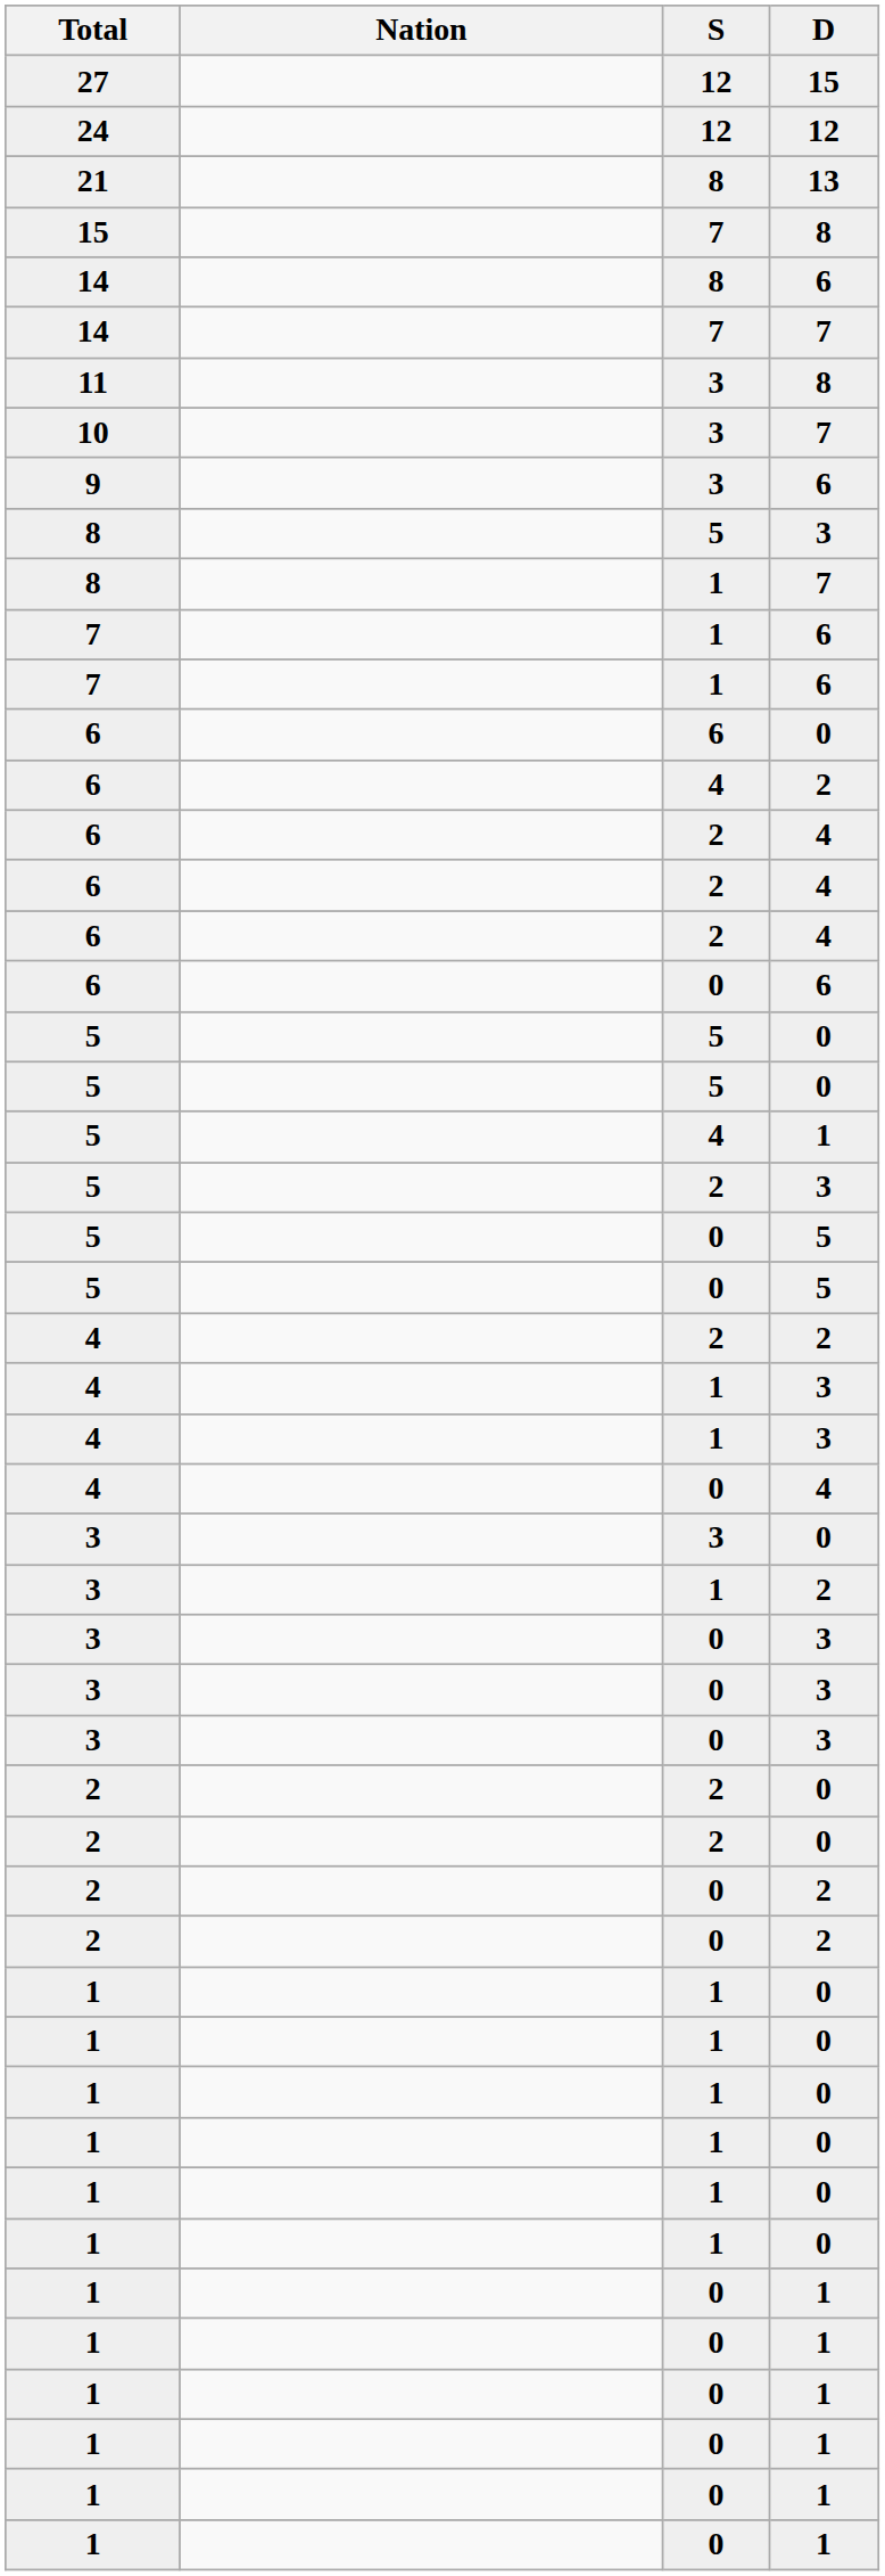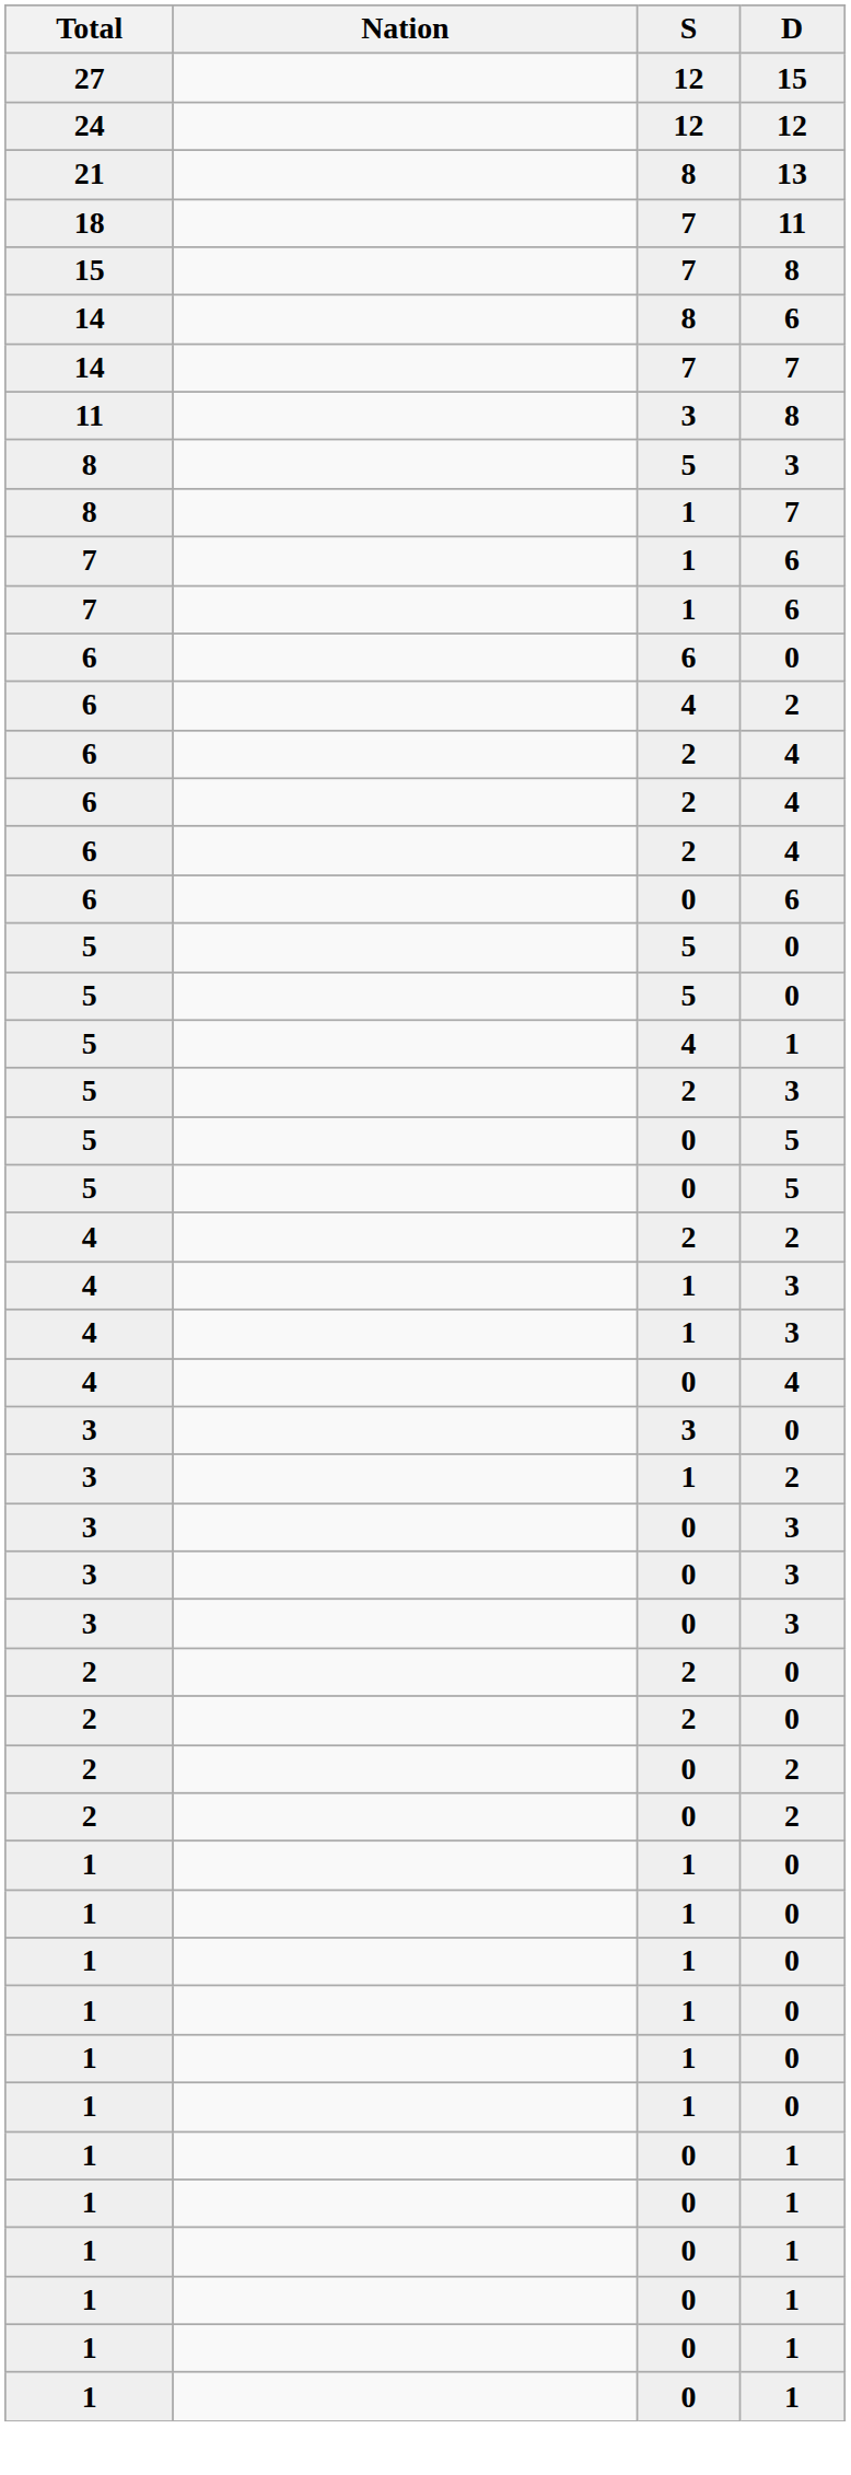+ row: 18 | 7 | 11
- row: 10 | 3 | 7
- row: 9 | 3 | 6
